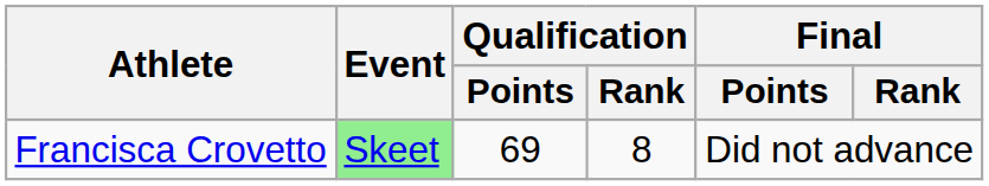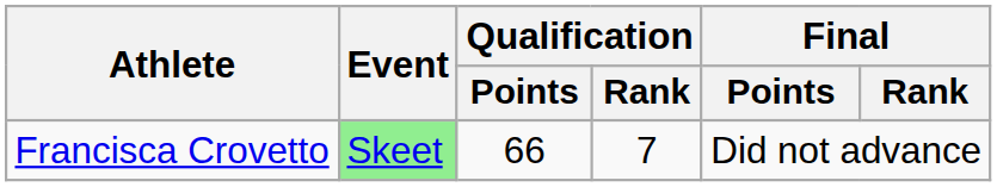Francisca Crovetto | Qualification / Points: 69 -> 66
Francisca Crovetto | Qualification / Rank: 8 -> 7
